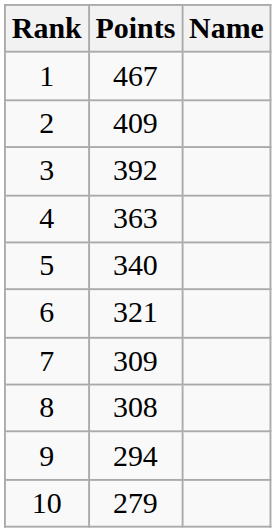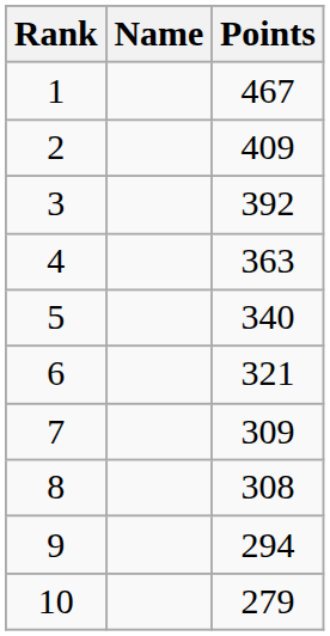columns swapped: Name <-> Points
